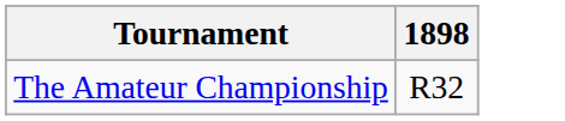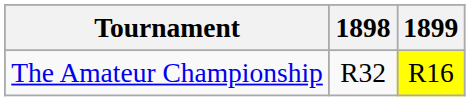+ column: 1899 | R16
